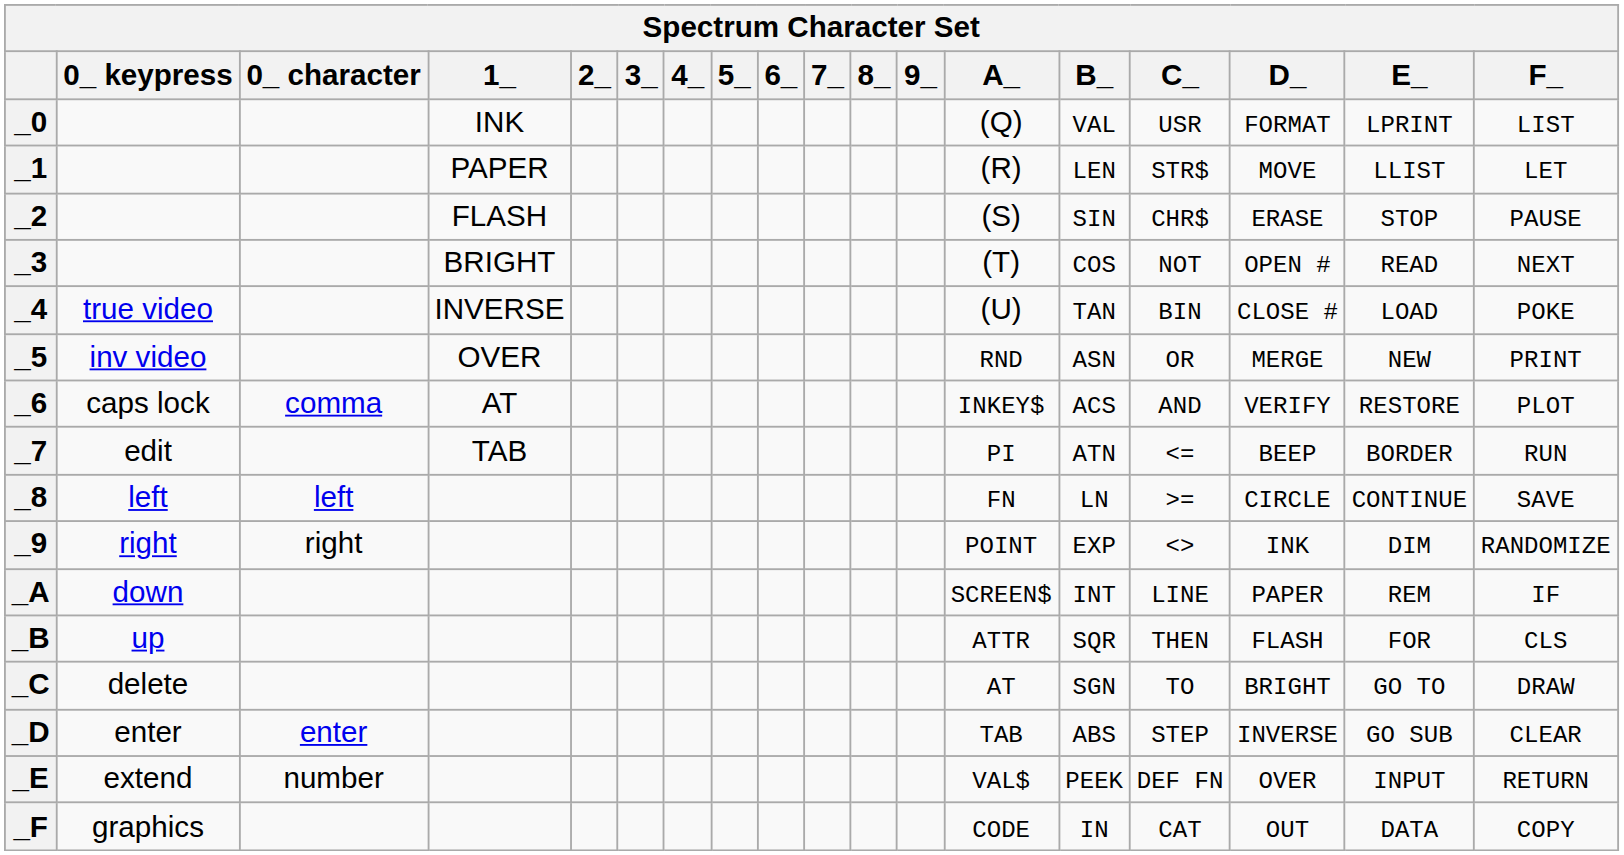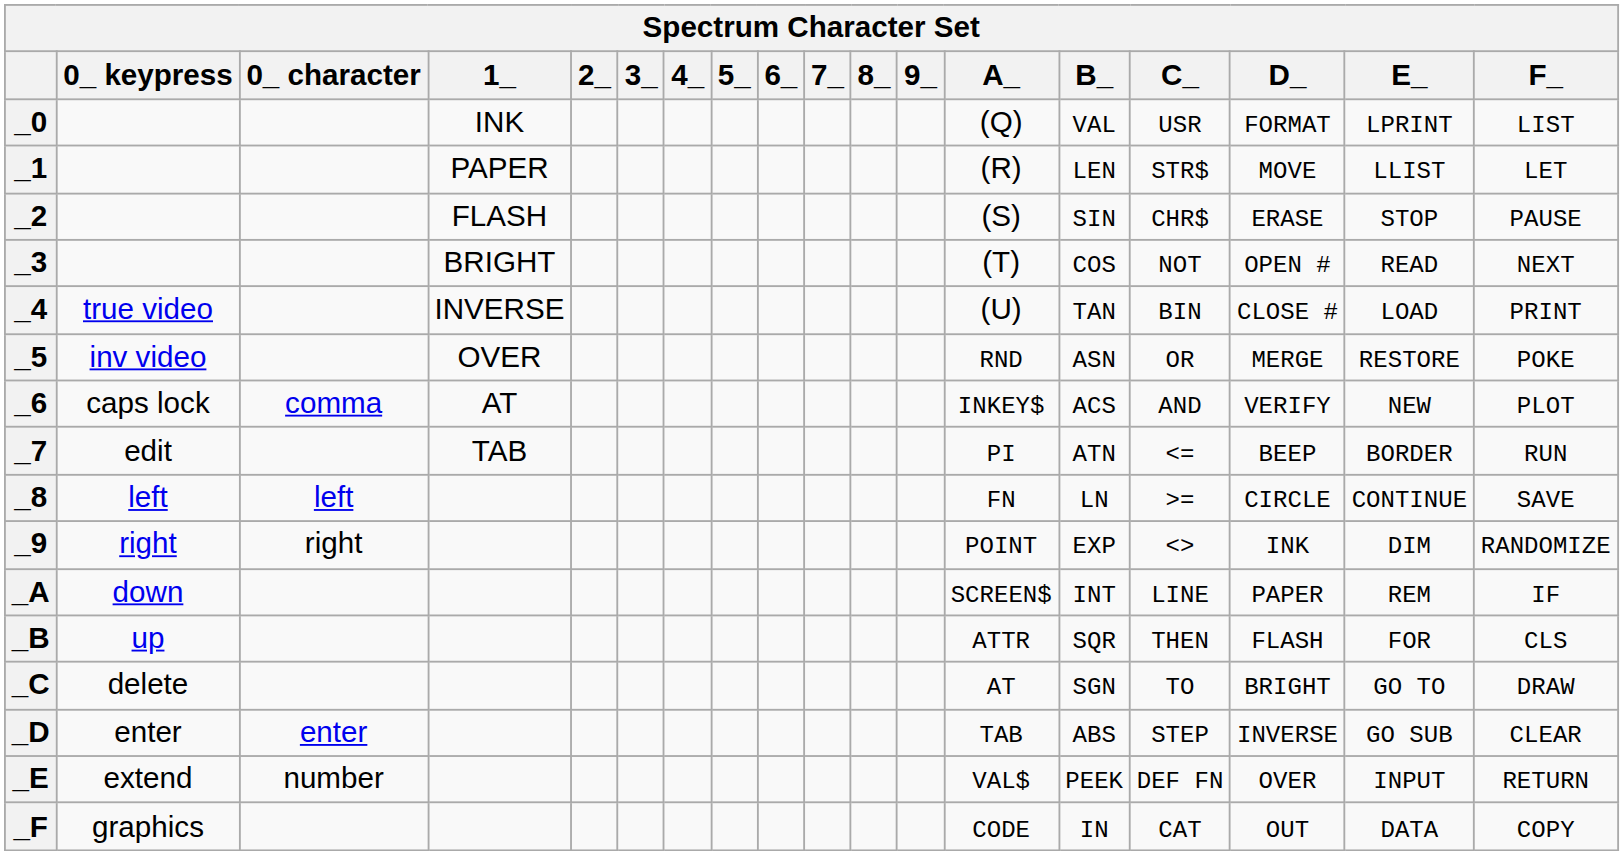_4 | F_: POKE -> PRINT
_5 | E_: NEW -> RESTORE
_5 | F_: PRINT -> POKE
_6 | E_: RESTORE -> NEW
